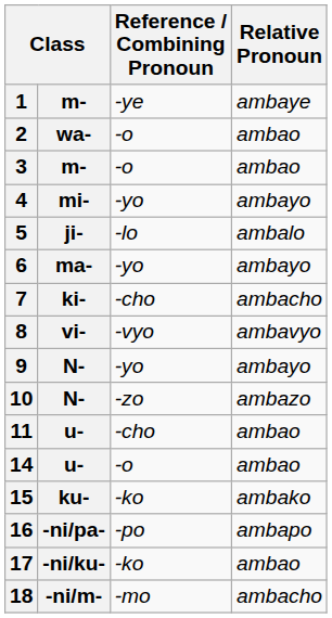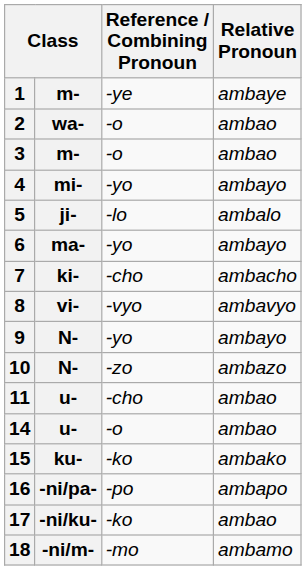18 | Relative Pronoun: ambacho -> ambamo
